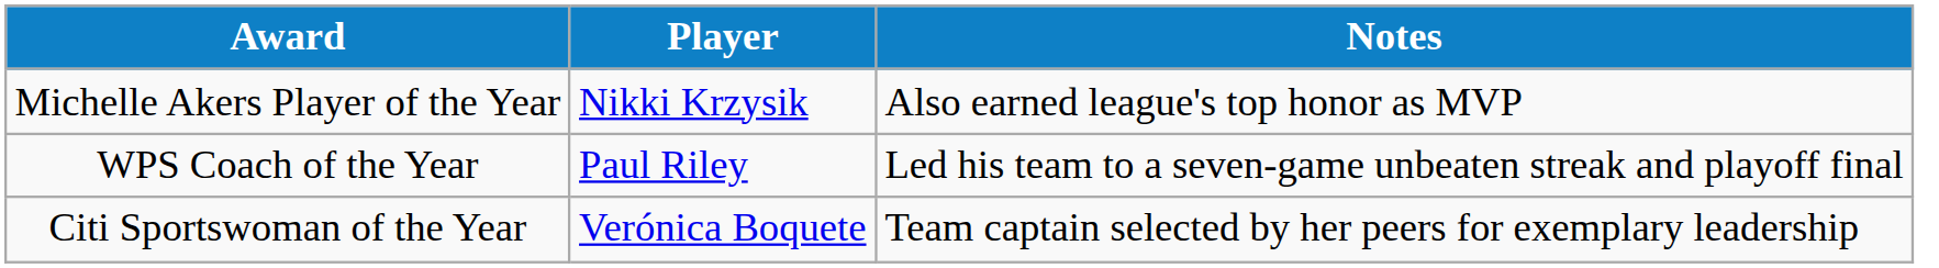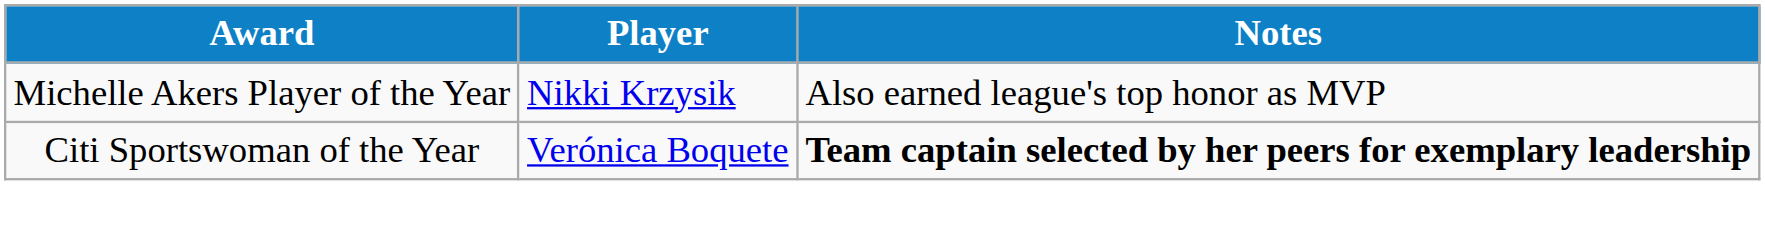- row: WPS Coach of the Year | Paul Riley | Led his team to a seven-game unbeaten streak and playoff final
Citi Sportswoman of the Year | Notes: normal -> bold
